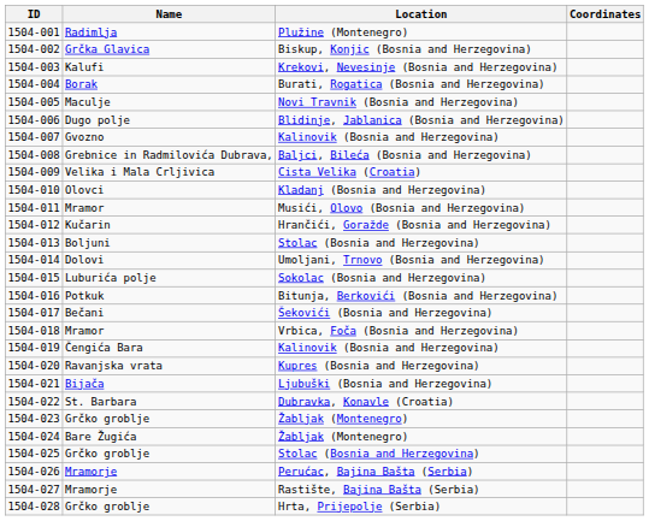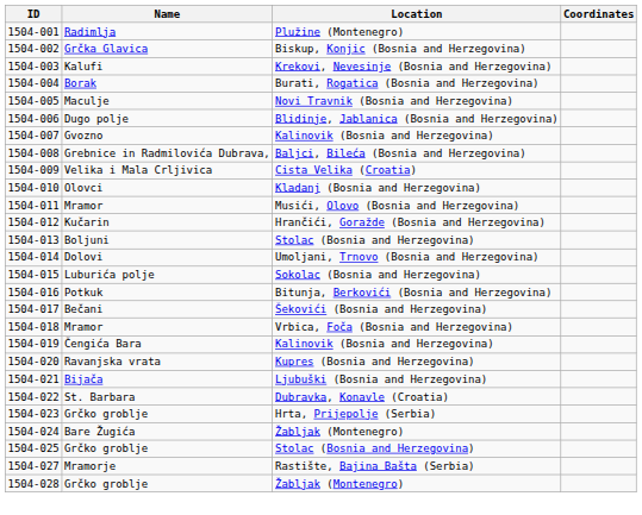1504-023 | Location: Žabljak (Montenegro) -> Hrta, Prijepolje (Serbia)
- row: 1504-026 | Mramorje | Perućac, Bajina Bašta (Serbia)
1504-028 | Location: Hrta, Prijepolje (Serbia) -> Žabljak (Montenegro)
